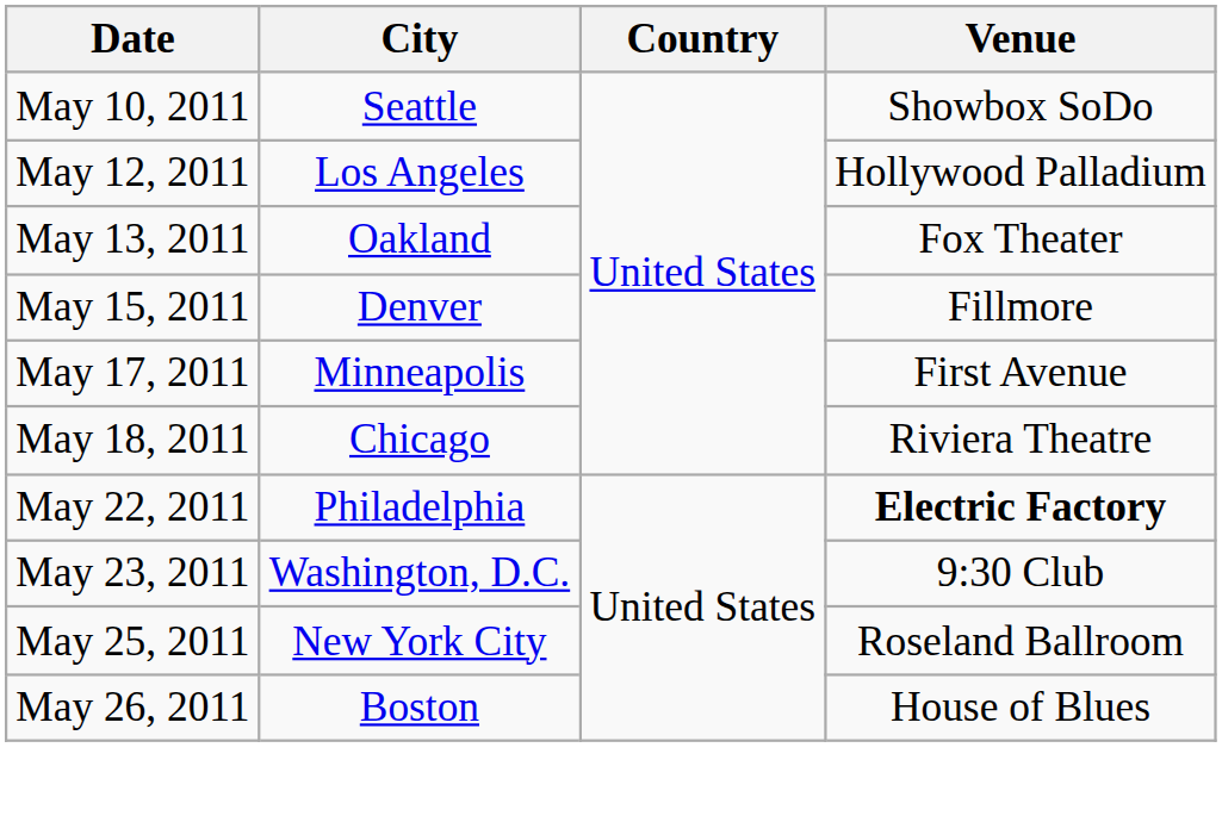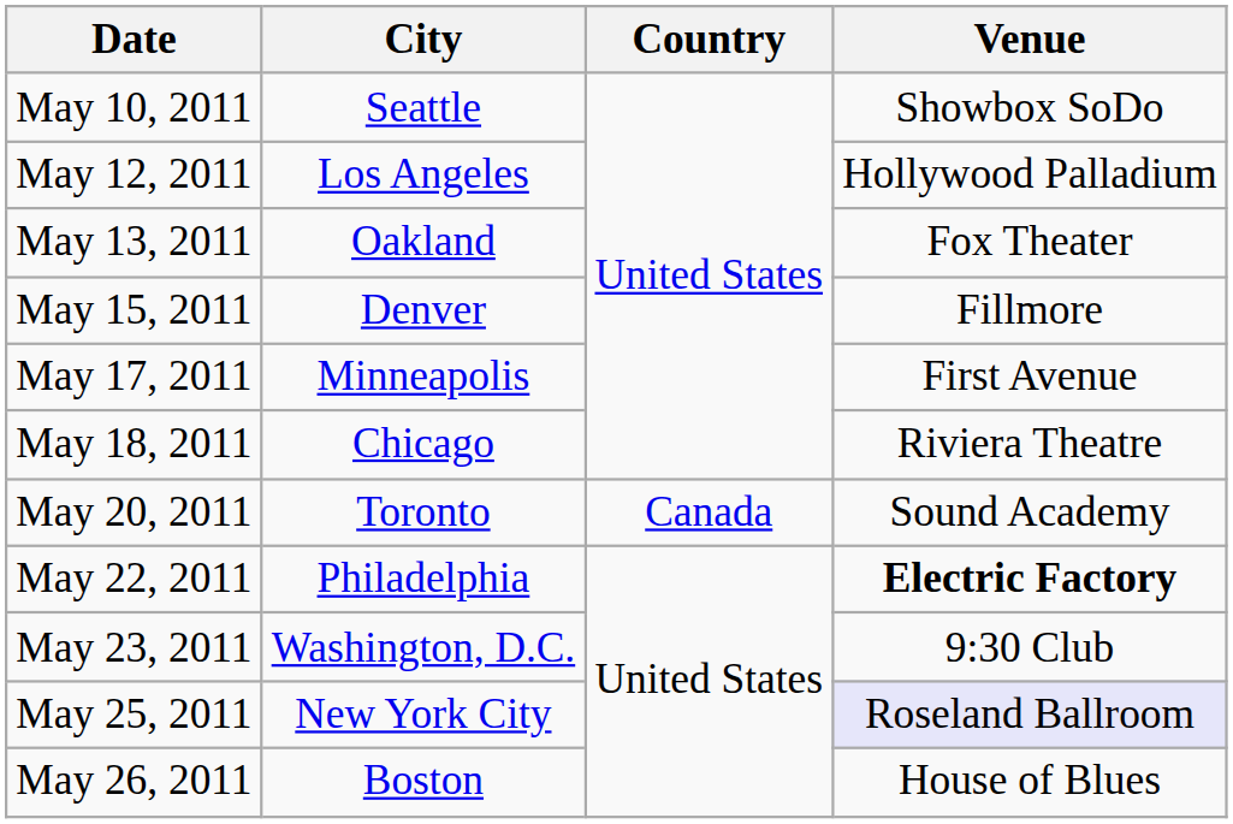+ row: May 20, 2011 | Toronto | Canada | Sound Academy
May 25, 2011 | Venue: no background -> lavender background
